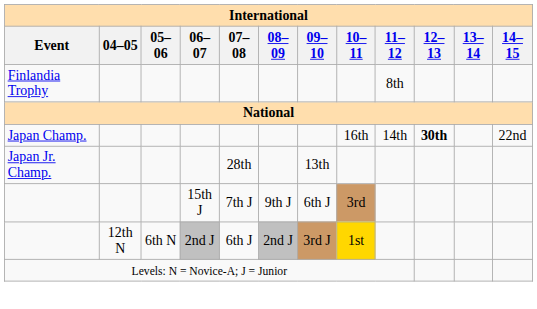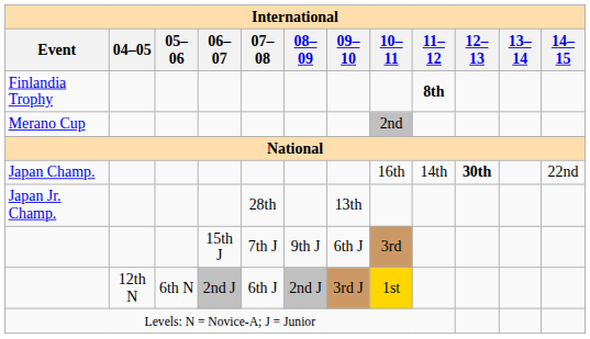Finlandia Trophy | 11–12: normal -> bold
+ row: Merano Cup | 2nd
